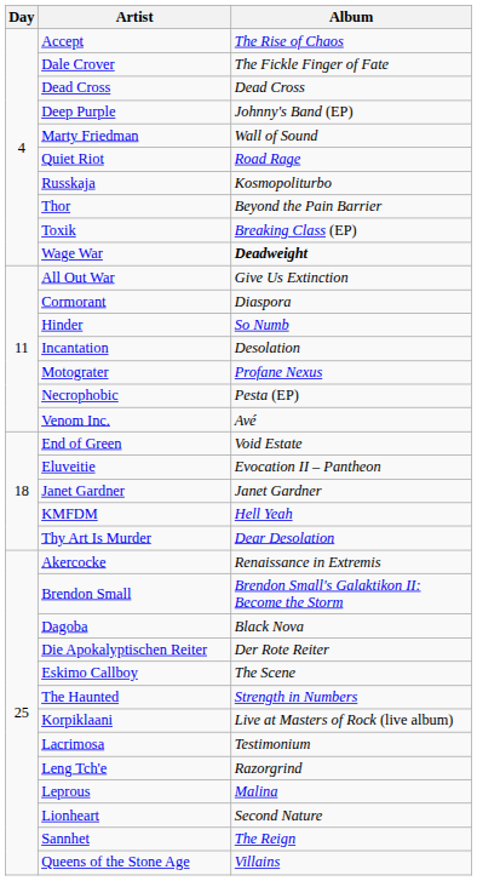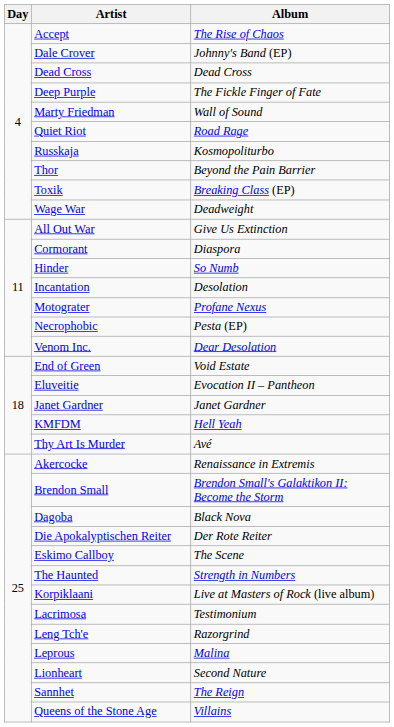Dale Crover | Album: The Fickle Finger of Fate -> Johnny's Band (EP)
Deep Purple | Album: Johnny's Band (EP) -> The Fickle Finger of Fate
Wage War | Album: bold -> normal
Venom Inc. | Album: Avé -> Dear Desolation
Thy Art Is Murder | Album: Dear Desolation -> Avé
